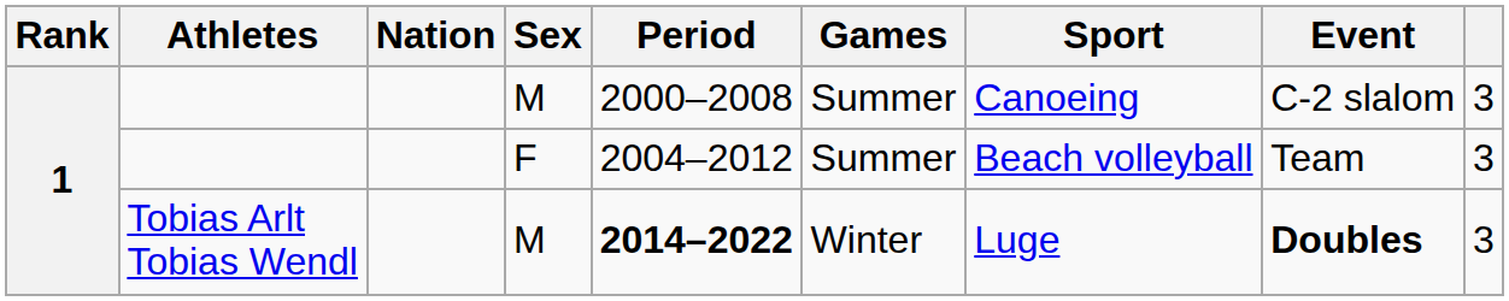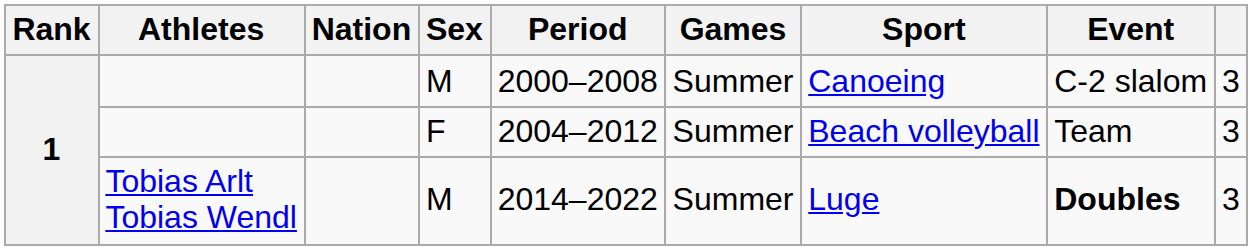Tobias Arlt Tobias Wendl | Period: bold -> normal
Tobias Arlt Tobias Wendl | Games: Winter -> Summer
